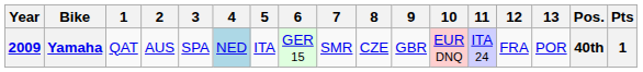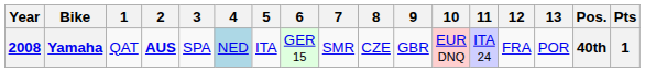Yamaha | Year: 2009 -> 2008
Yamaha | 2: normal -> bold
